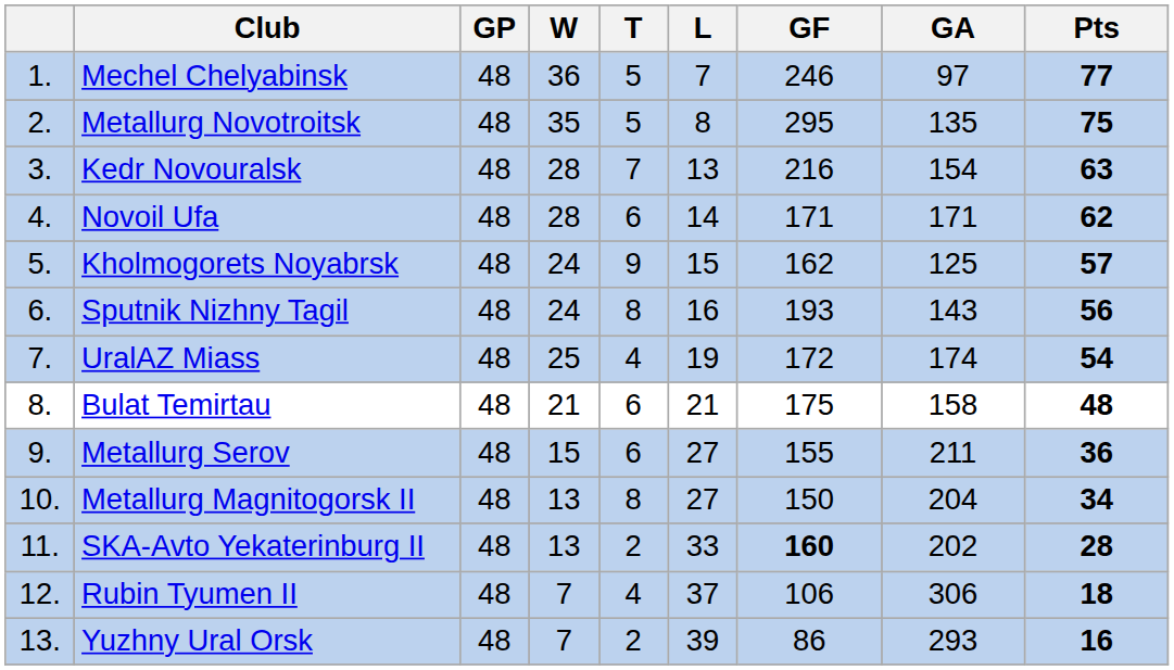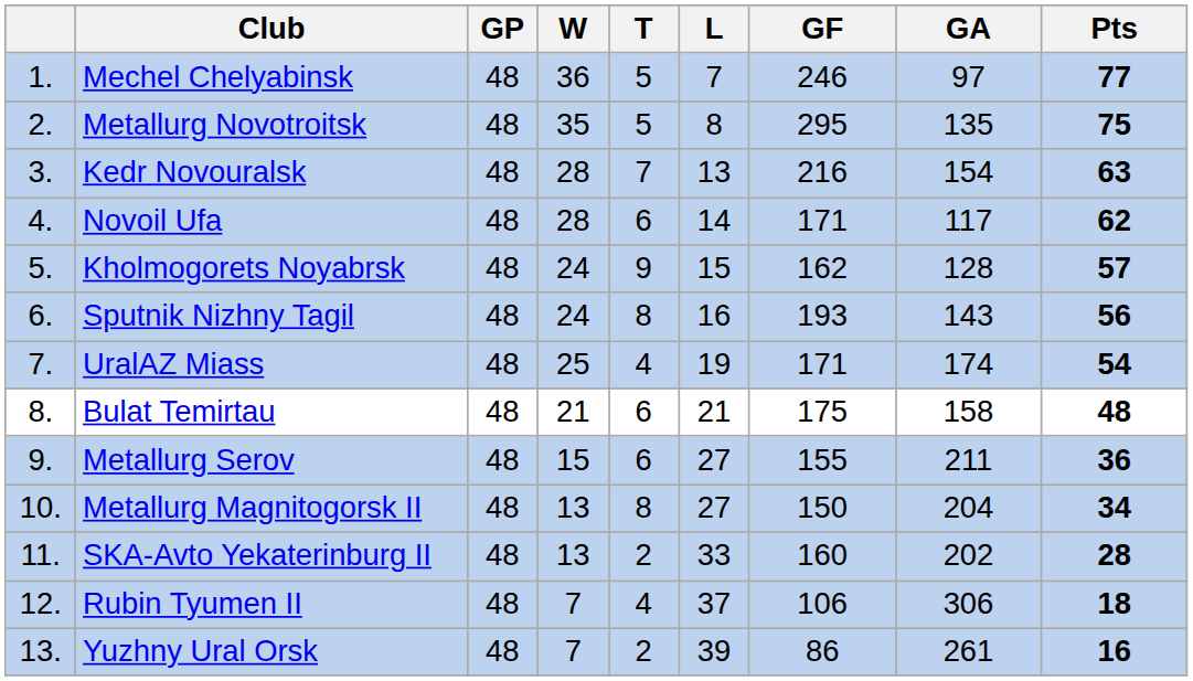Novoil Ufa | GA: 171 -> 117
Kholmogorets Noyabrsk | GA: 125 -> 128
UralAZ Miass | GF: 172 -> 171
SKA-Avto Yekaterinburg II | GF: bold -> normal
Yuzhny Ural Orsk | GA: 293 -> 261
